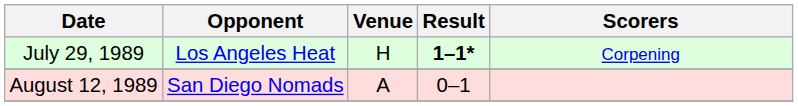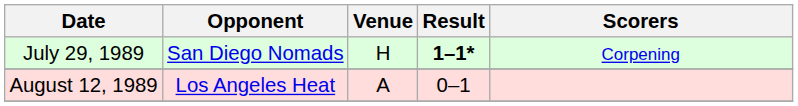July 29, 1989 | Opponent: Los Angeles Heat -> San Diego Nomads
August 12, 1989 | Opponent: San Diego Nomads -> Los Angeles Heat
